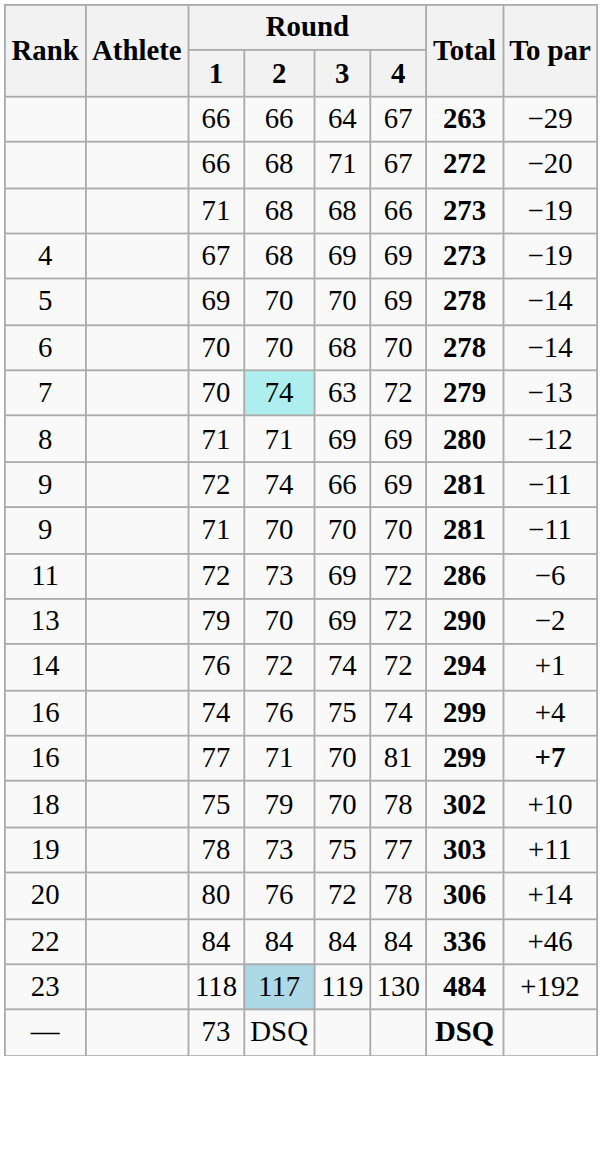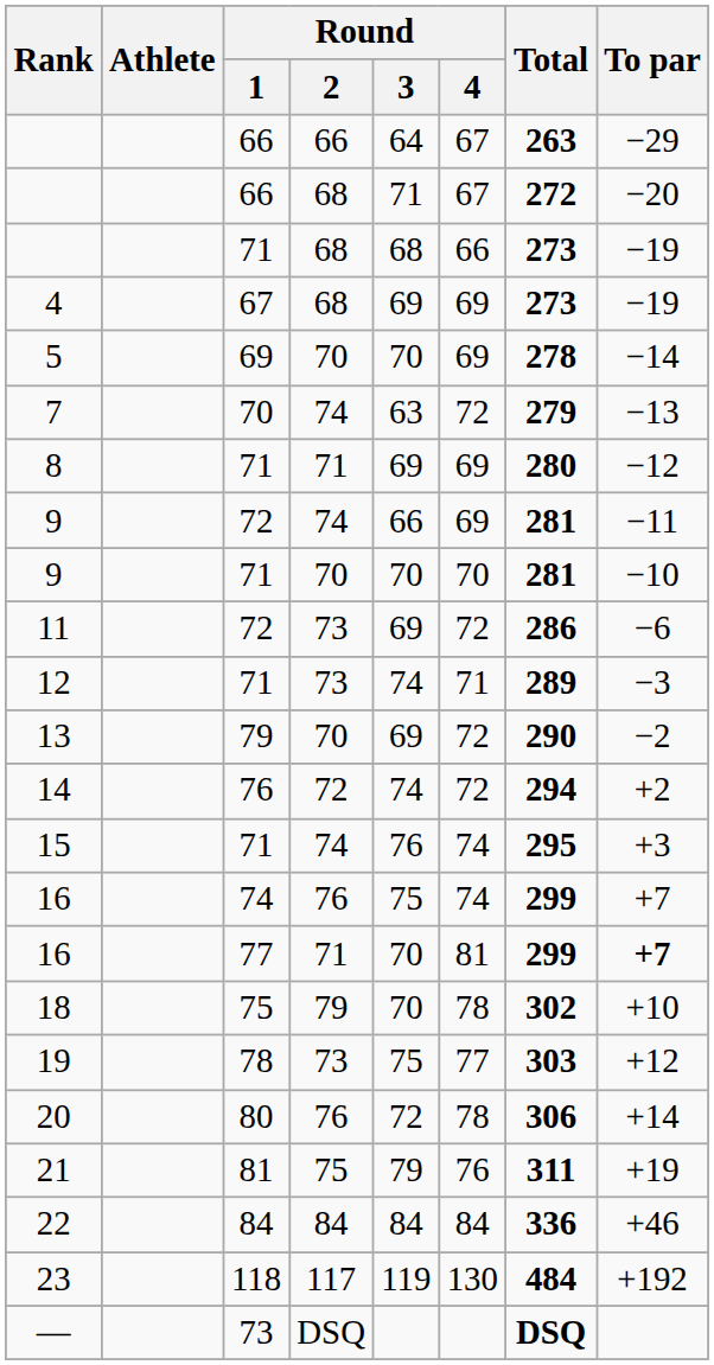- row: 6 | 70 | 70 | 68 | 70 | 278 | −14
7 | Round / 2: paleturquoise background -> no background
9 / 71 | To par: −11 -> −10
+ row: 12 | 71 | 73 | 74 | 71 | 289 | −3
14 | To par: +1 -> +2
+ row: 15 | 71 | 74 | 76 | 74 | 295 | +3
16 / 74 | To par: +4 -> +7
19 | To par: +11 -> +12
+ row: 21 | 81 | 75 | 79 | 76 | 311 | +19
23 | Round / 2: lightblue background -> no background
